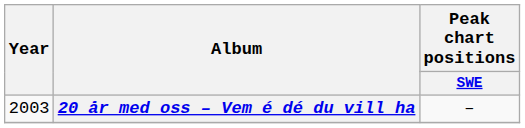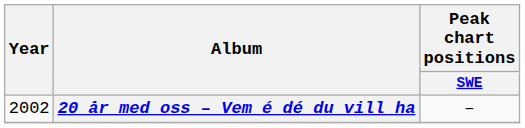20 år med oss – Vem é dé du vill ha | Year: 2003 -> 2002
